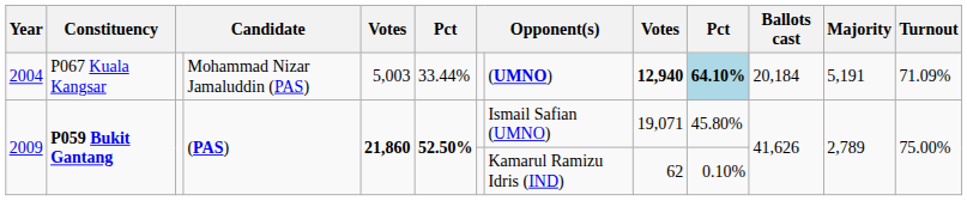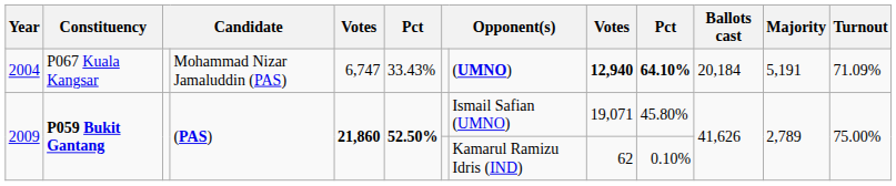2004 | column 5: 5,003 -> 6,747
2004 | column 6: 33.44% -> 33.43%
2004 | column 10: lightblue background -> no background
